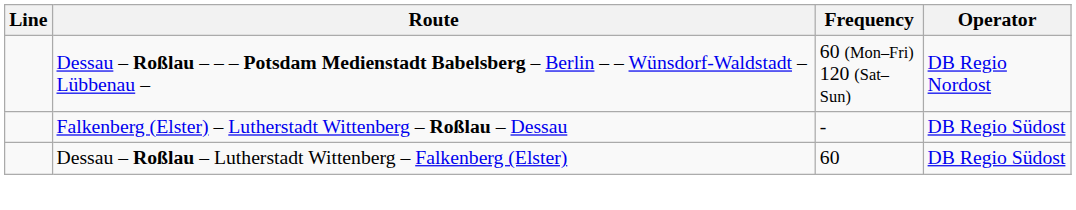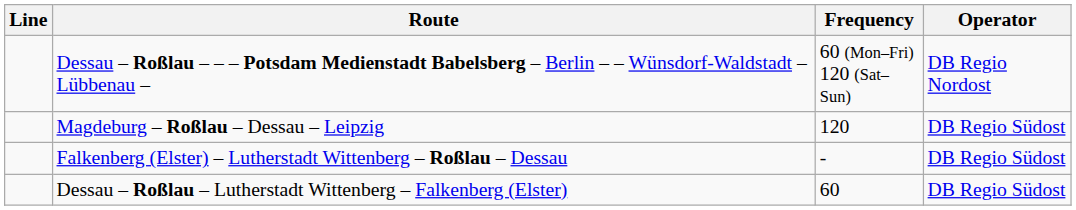+ row: Magdeburg – Roßlau – Dessau – Leipzig | 120 | DB Regio Südost
